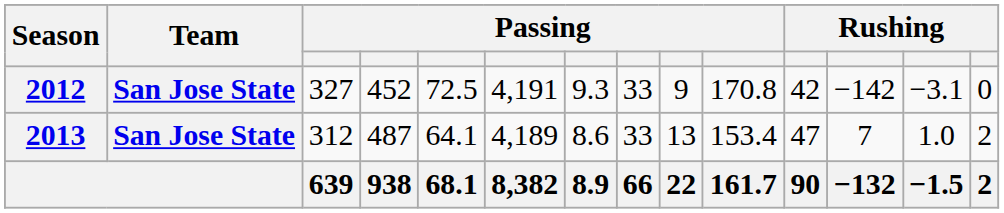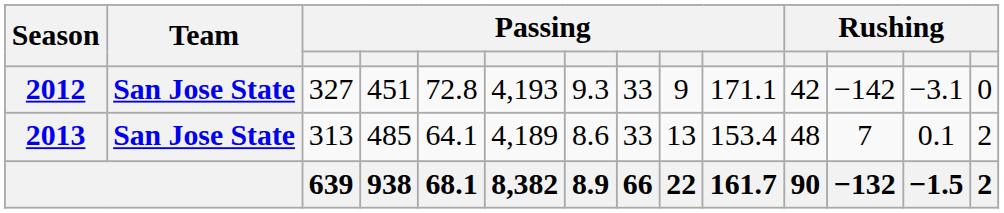2012 | column 4: 452 -> 451
2012 | column 5: 72.5 -> 72.8
2012 | column 6: 4,191 -> 4,193
2012 | column 10: 170.8 -> 171.1
2013 | column 3: 312 -> 313
2013 | column 4: 487 -> 485
2013 | column 11: 47 -> 48
2013 | column 13: 1.0 -> 0.1
